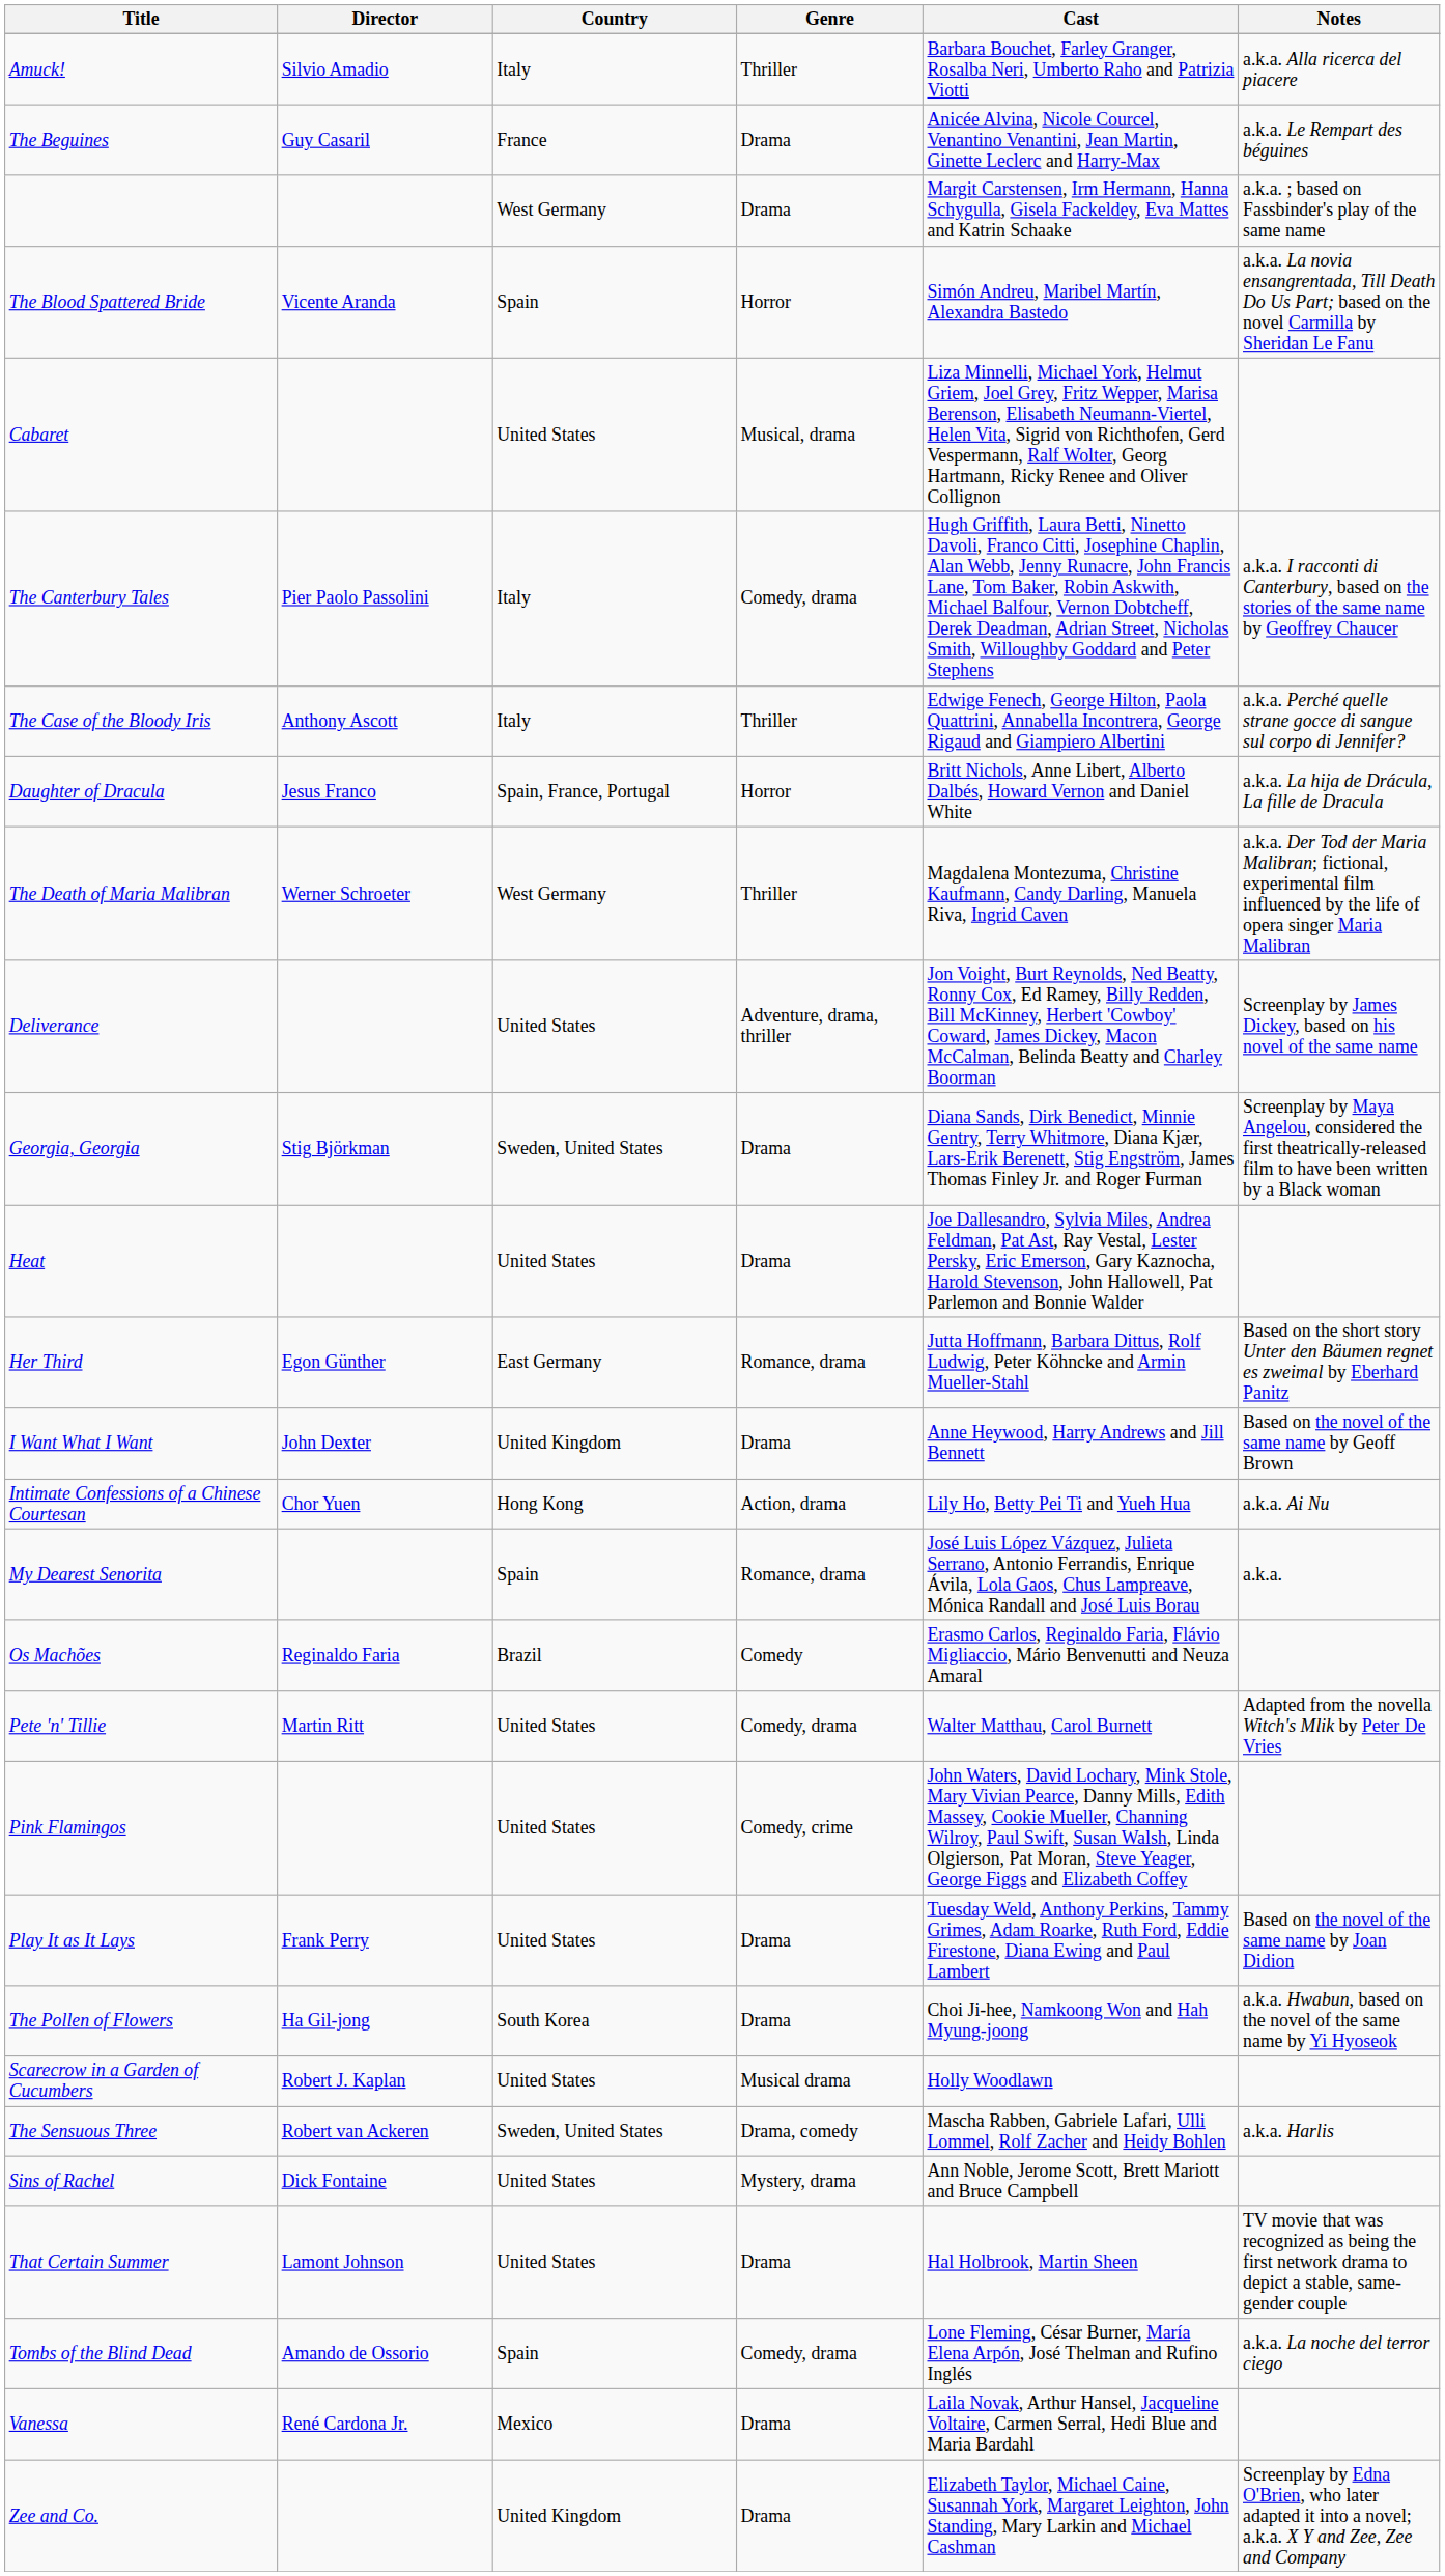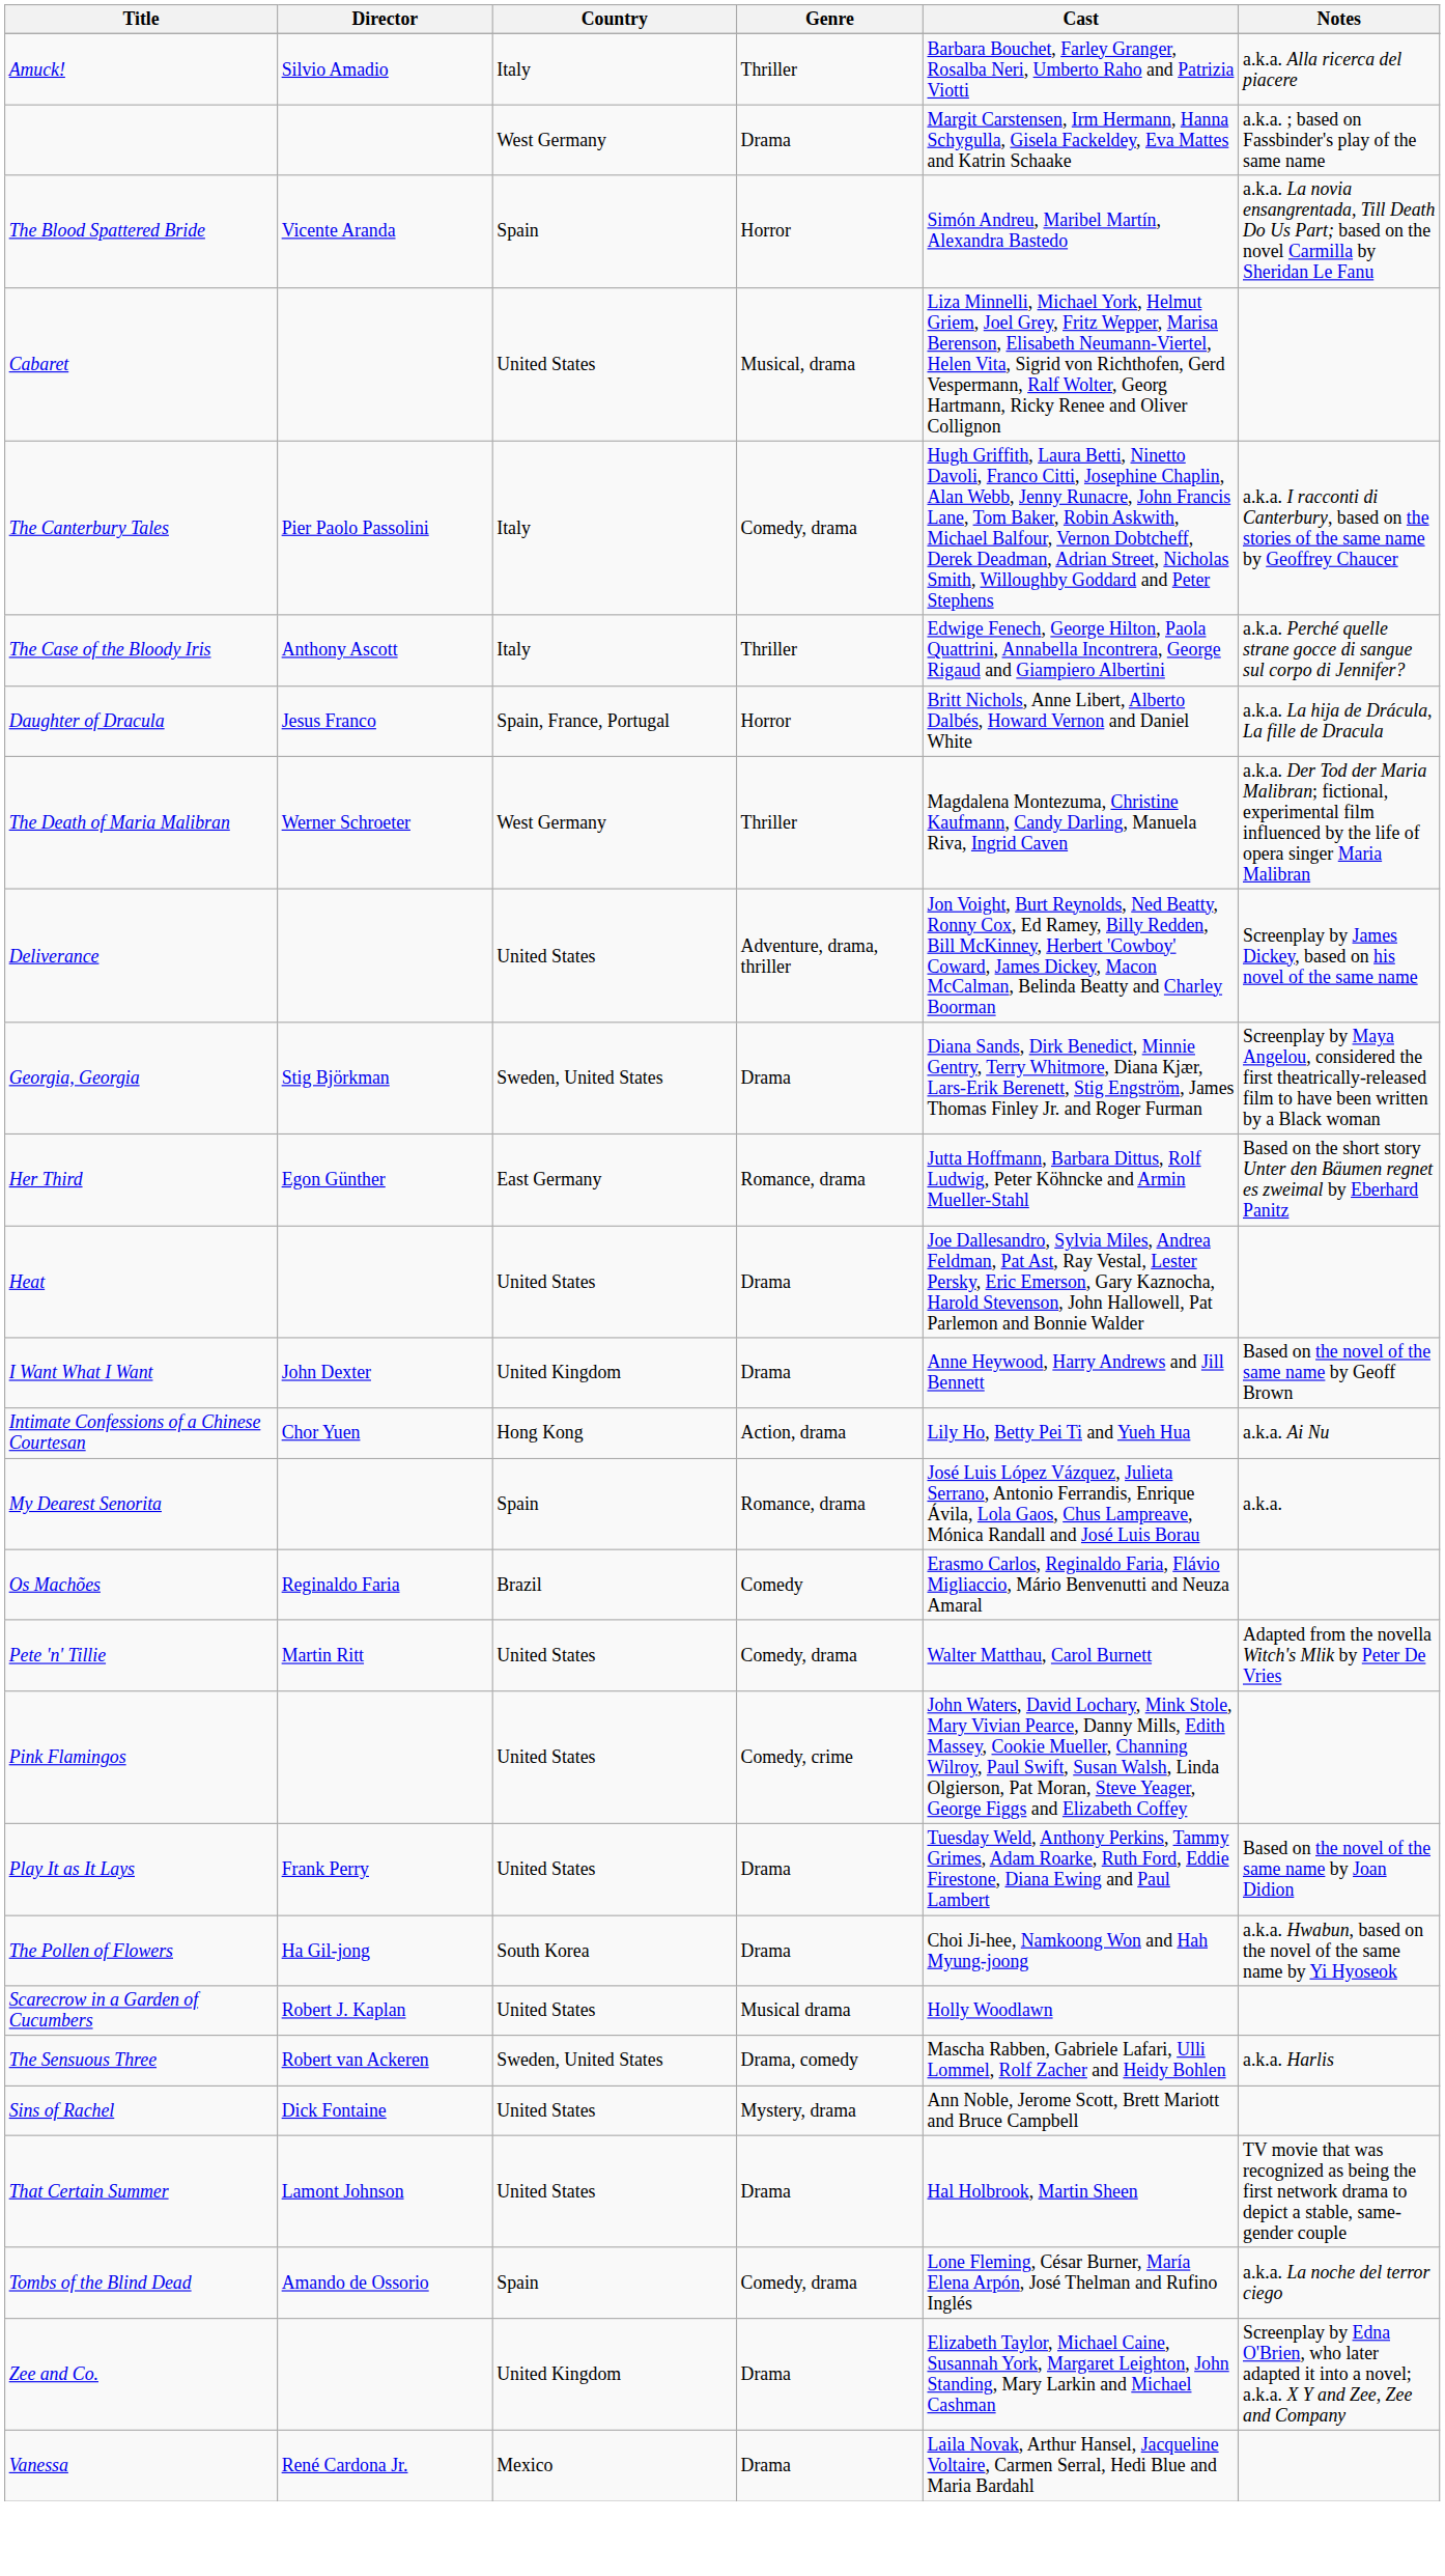- row: The Beguines | Guy Casaril | France | Drama | Anicée Alvina, Nicole Courcel, Venantino Venantini, Jean Martin, Ginette Leclerc and Harry-Max | a.k.a. Le Rempart des béguines
rows swapped: Heat <-> Her Third
rows swapped: Vanessa <-> Zee and Co.
